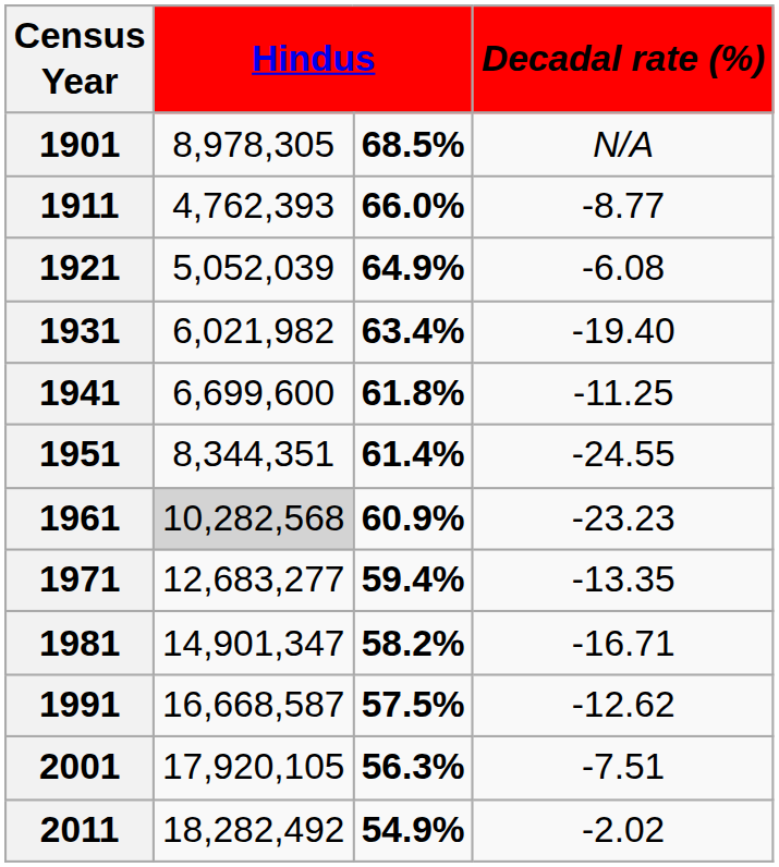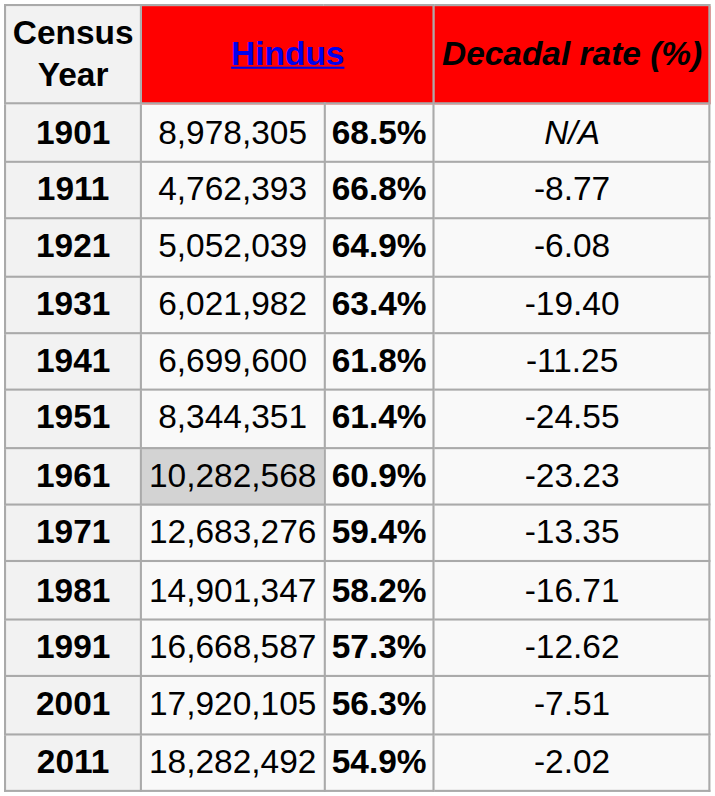1911 | column 3: 66.0% -> 66.8%
1971 | column 2: 12,683,277 -> 12,683,276
1991 | column 3: 57.5% -> 57.3%
